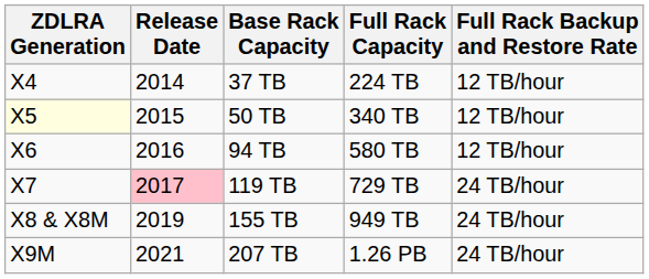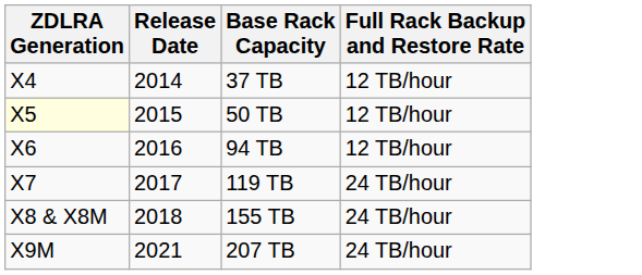- column: Full Rack Capacity | 224 TB | 340 TB | 580 TB | 729 TB | 949 TB | 1.26 PB
119 TB | Release Date: pink background -> no background
155 TB | Release Date: 2019 -> 2018
